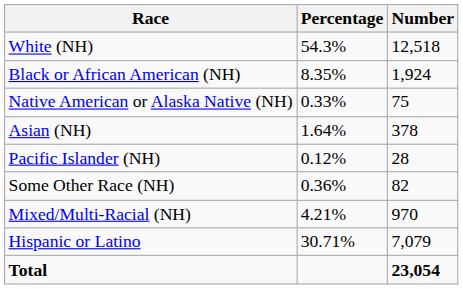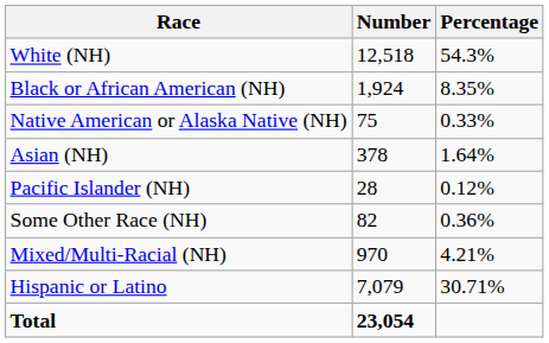columns swapped: Number <-> Percentage
